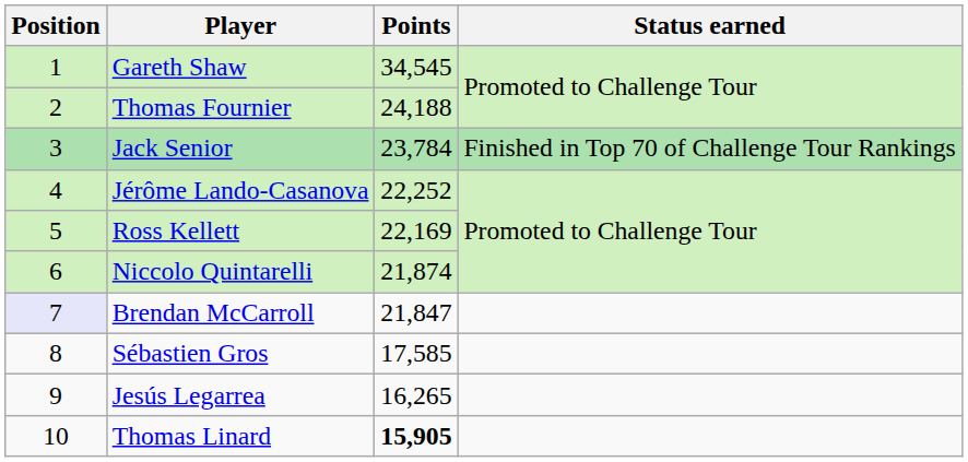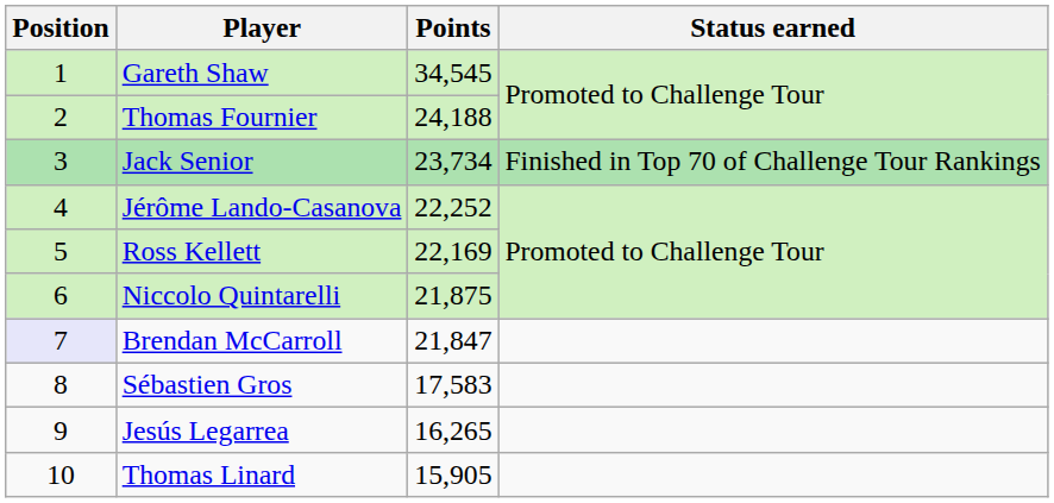Jack Senior | Points: 23,784 -> 23,734
Niccolo Quintarelli | Points: 21,874 -> 21,875
Sébastien Gros | Points: 17,585 -> 17,583
Thomas Linard | Points: bold -> normal
